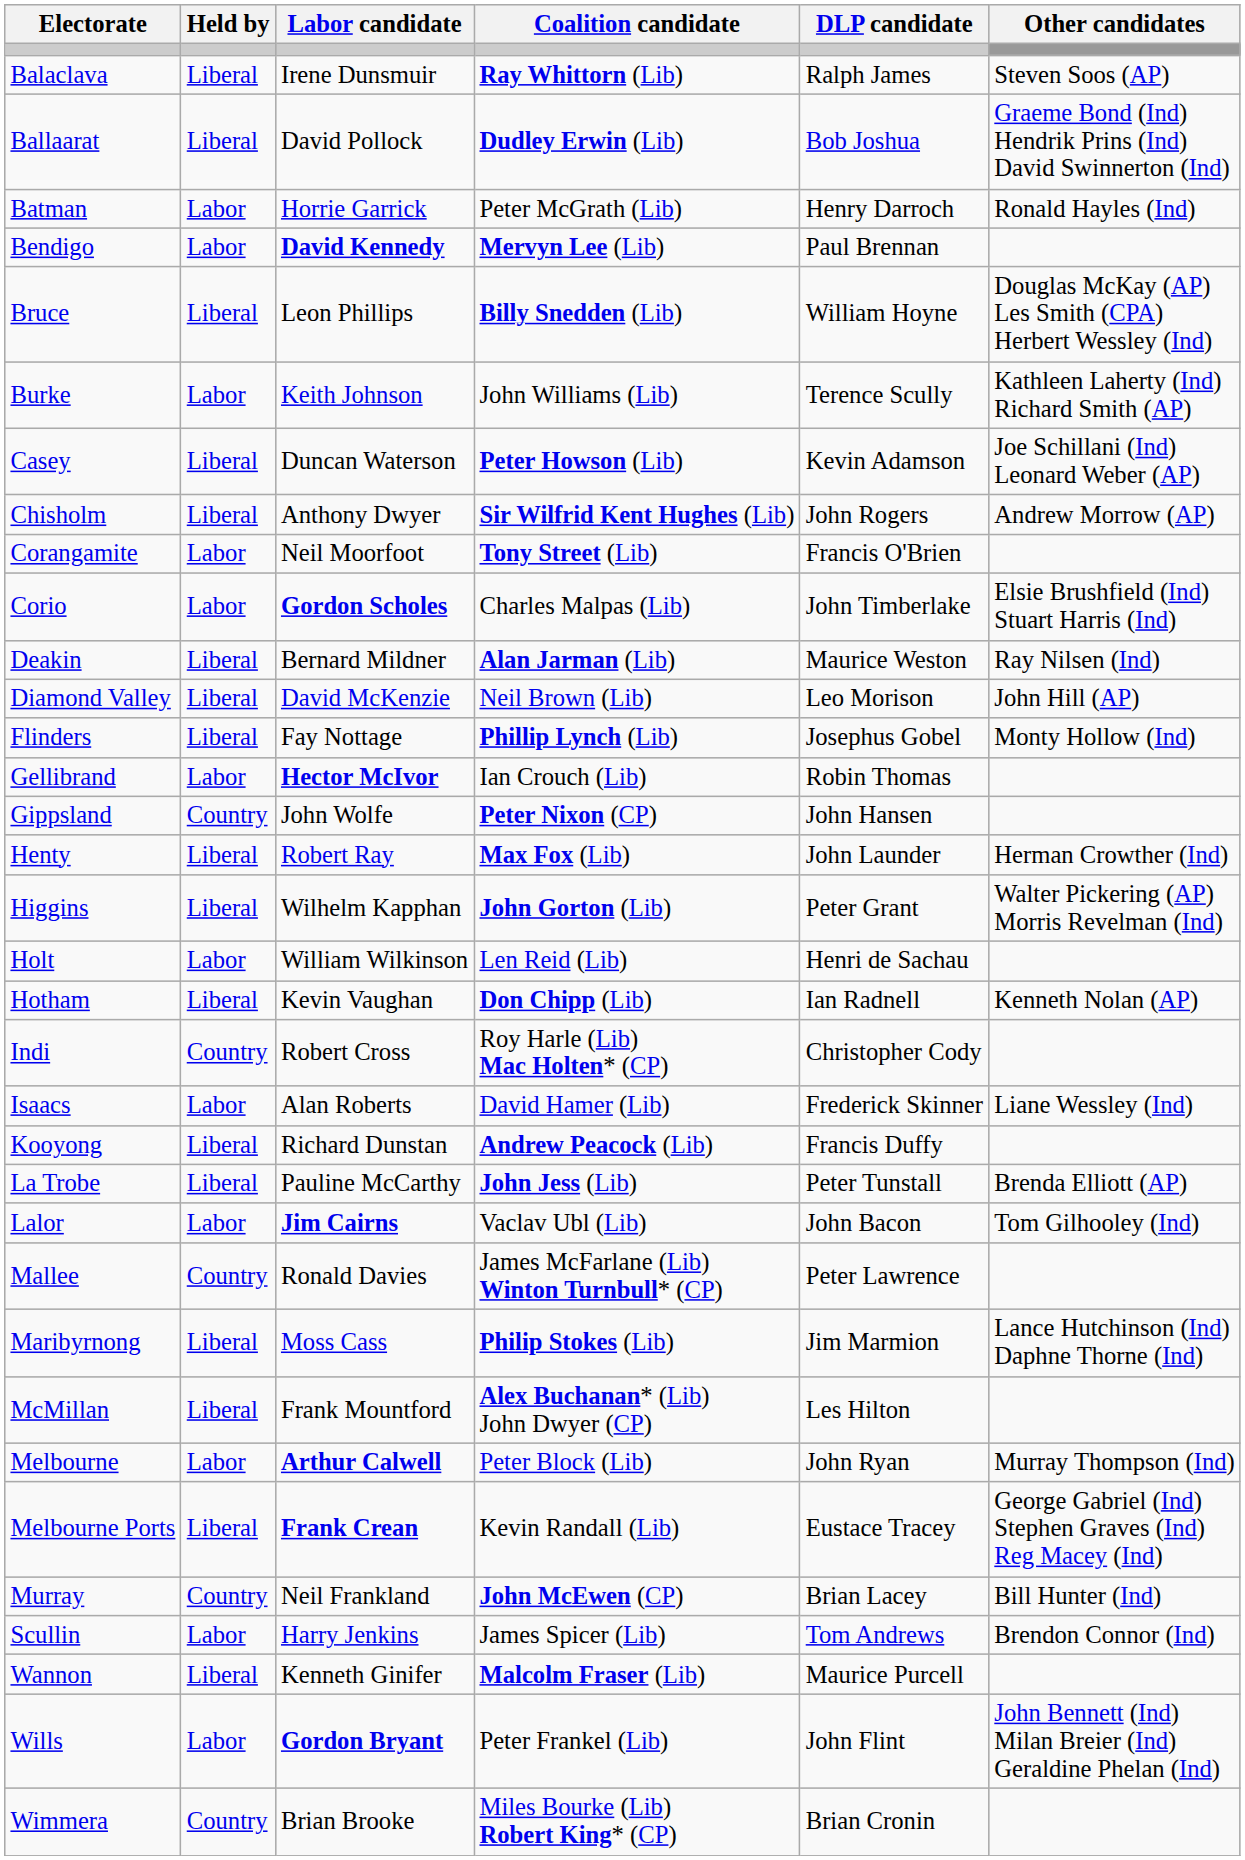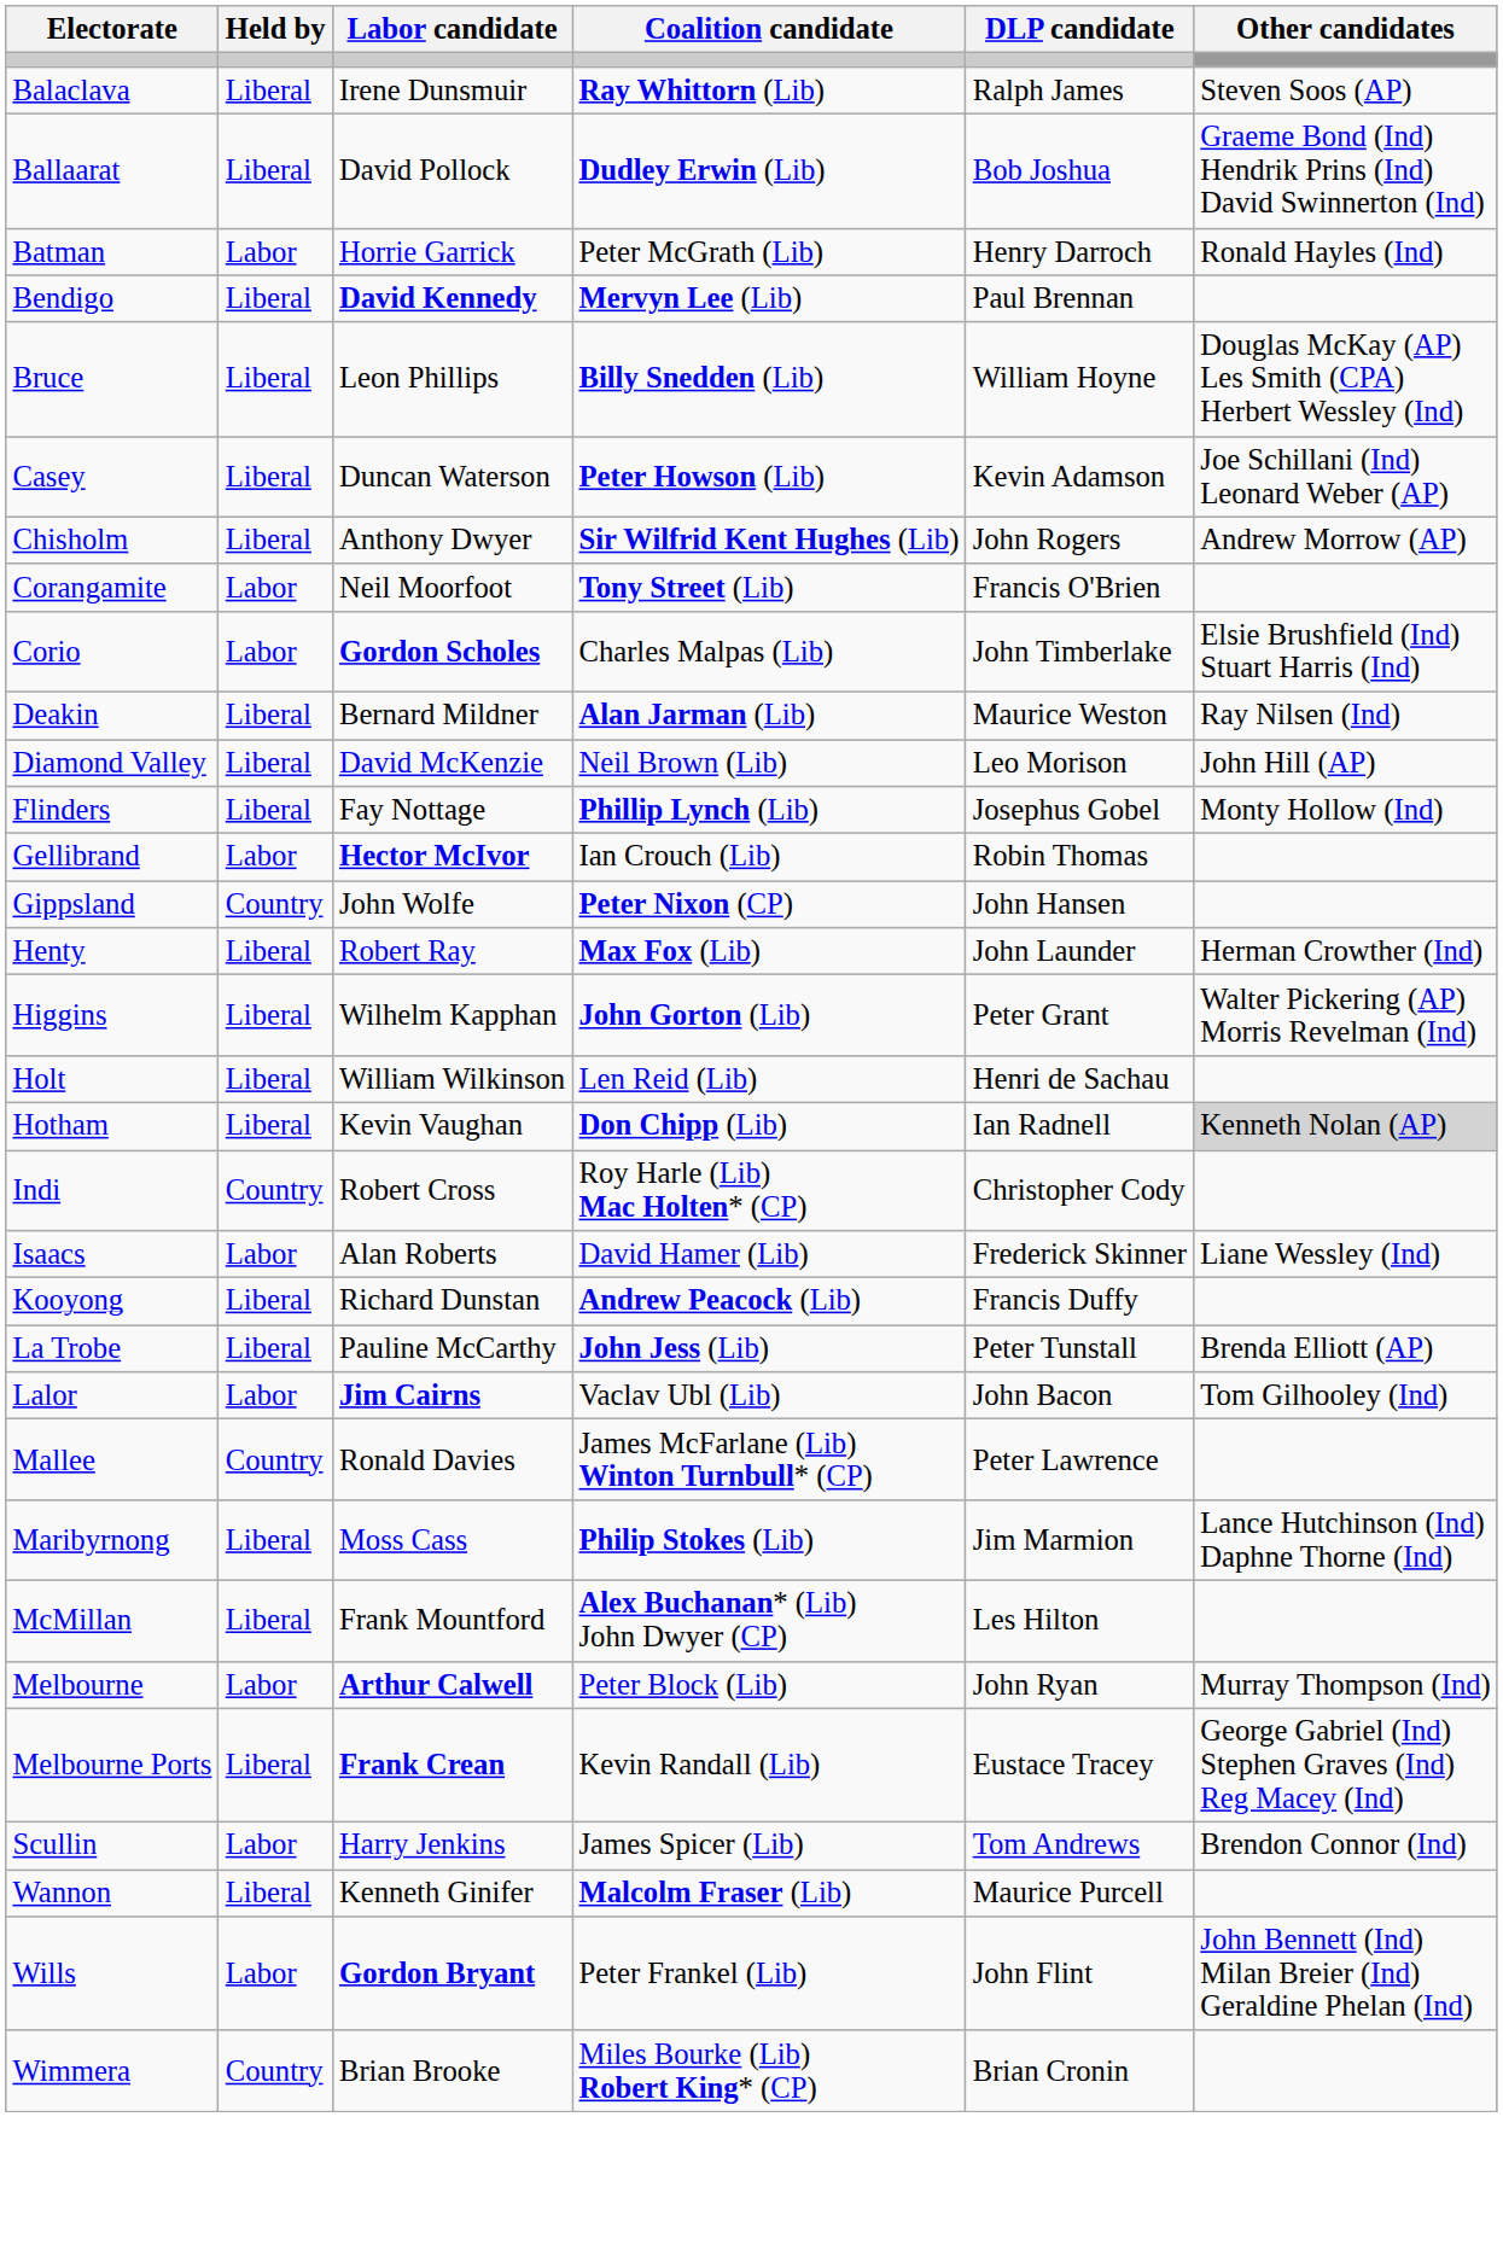Bendigo | Held by: Labor -> Liberal
- row: Burke | Labor | Keith Johnson | John Williams (Lib) | Terence Scully | Kathleen Laherty (Ind) Richard Smith (AP)
Holt | Held by: Labor -> Liberal
Hotham | Other candidates: no background -> lightgrey background
- row: Murray | Country | Neil Frankland | John McEwen (CP) | Brian Lacey | Bill Hunter (Ind)
